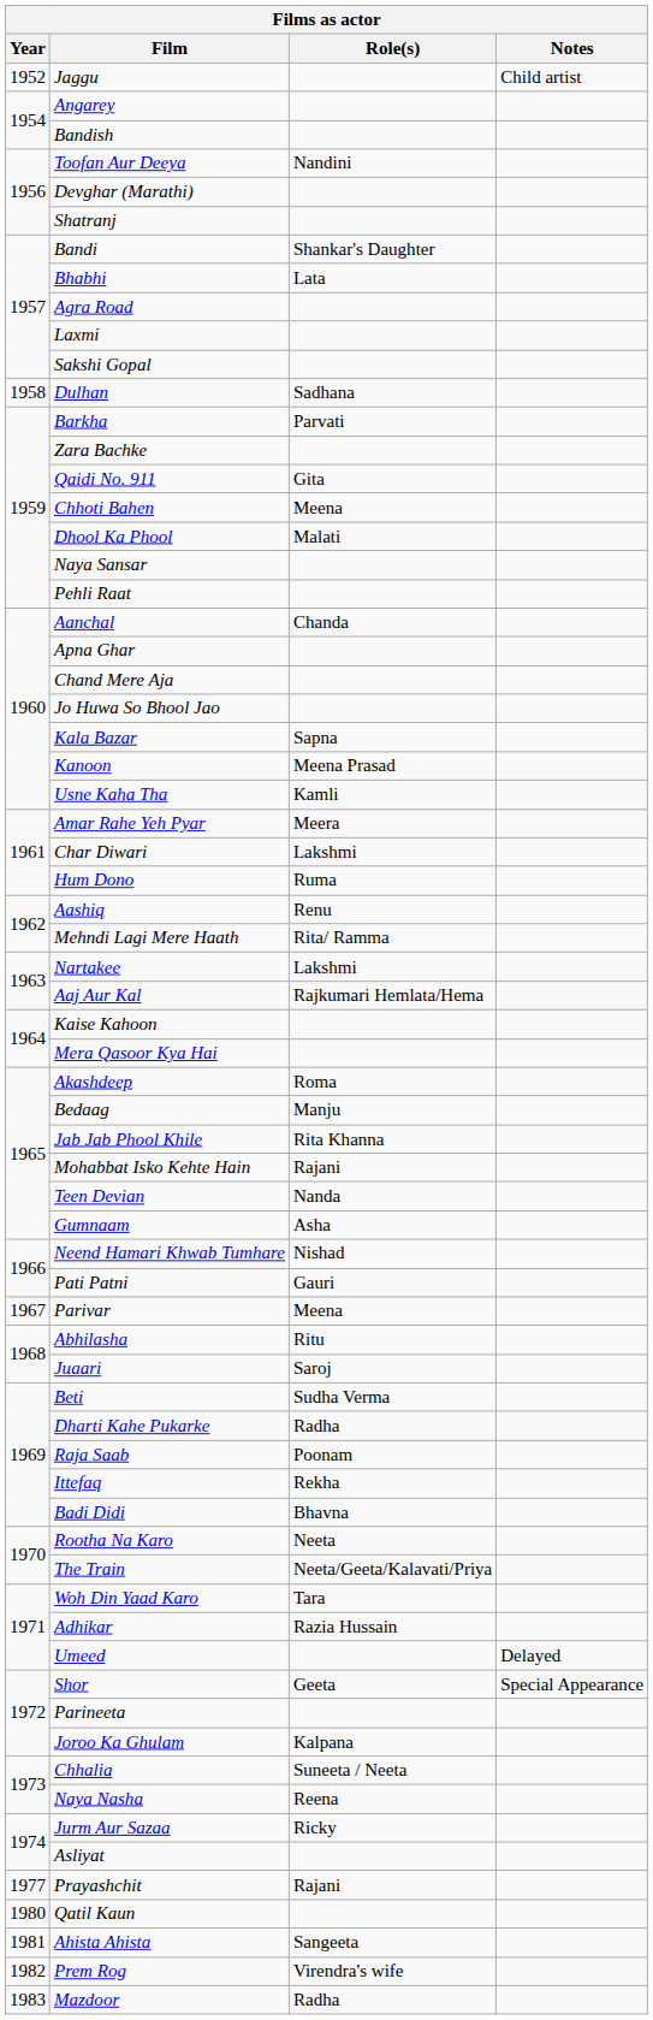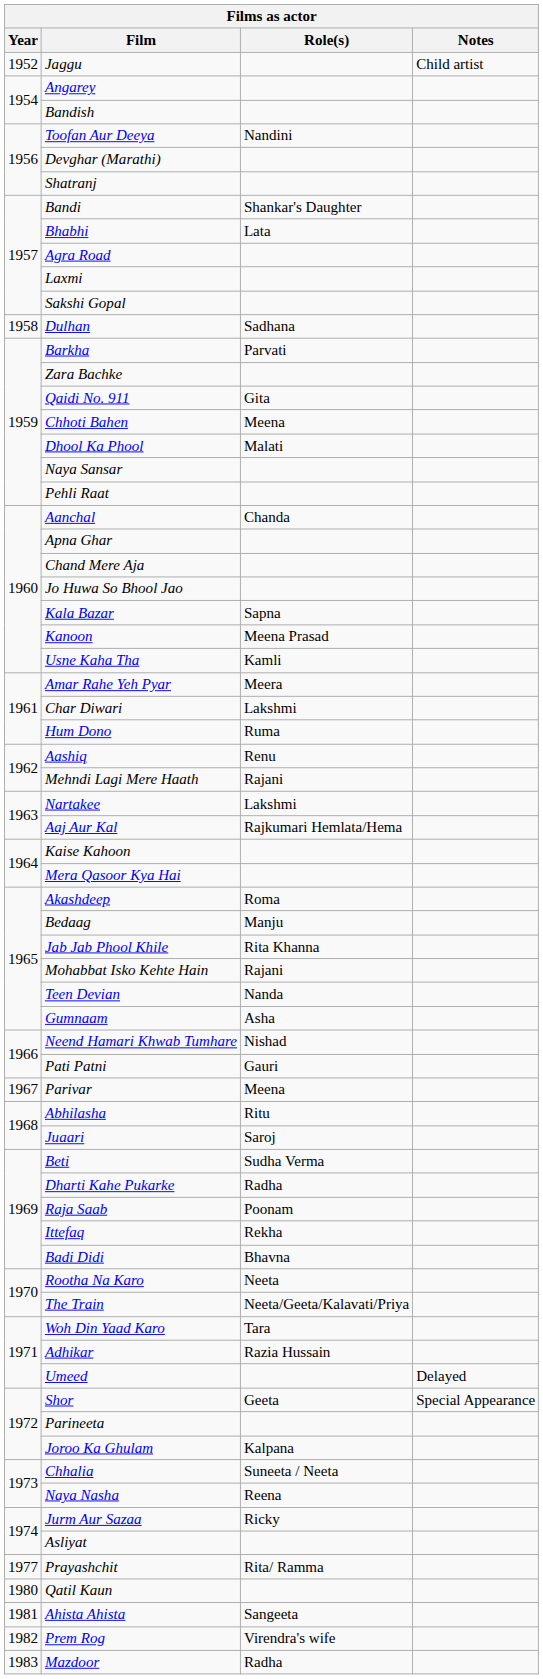Mehndi Lagi Mere Haath | Role(s): Rita/ Ramma -> Rajani
Prayashchit | Role(s): Rajani -> Rita/ Ramma
